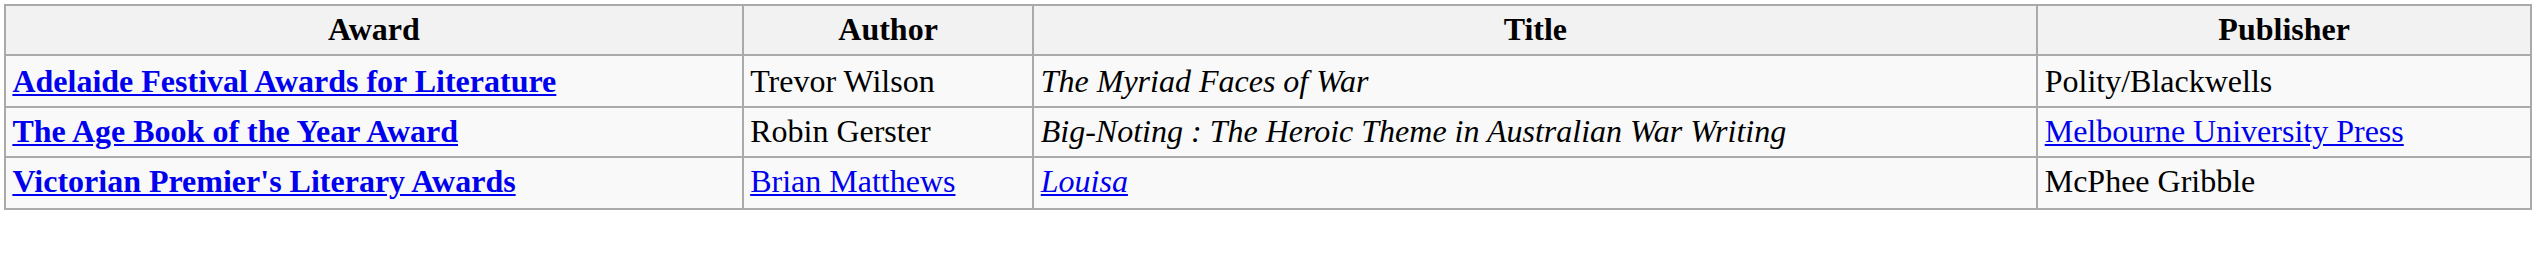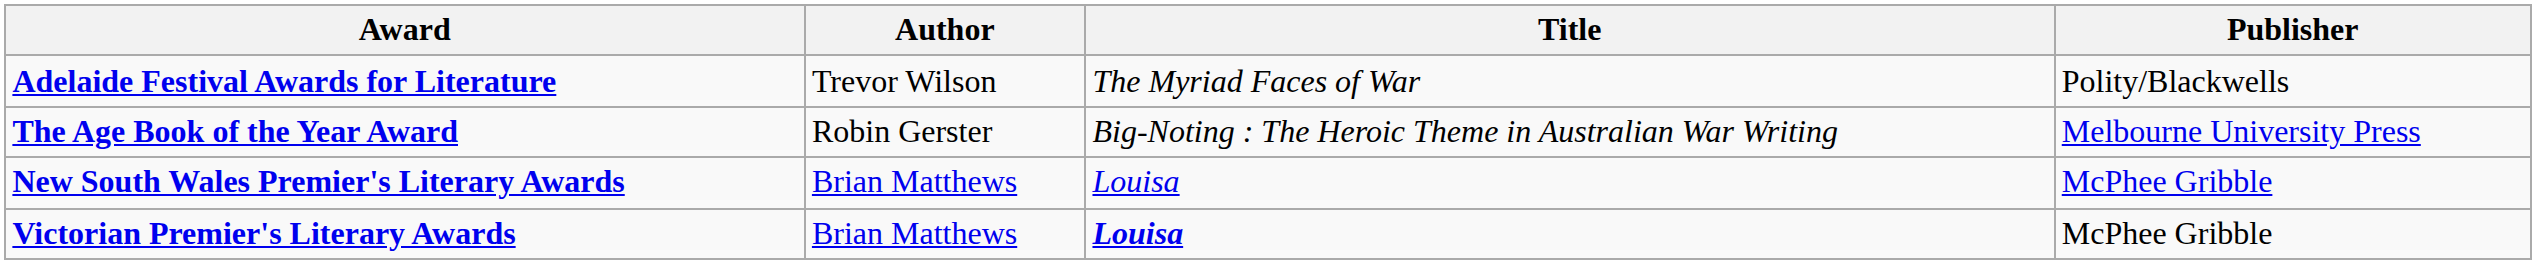+ row: New South Wales Premier's Literary Awards | Brian Matthews | Louisa | McPhee Gribble
Victorian Premier's Literary Awards | Title: normal -> bold
